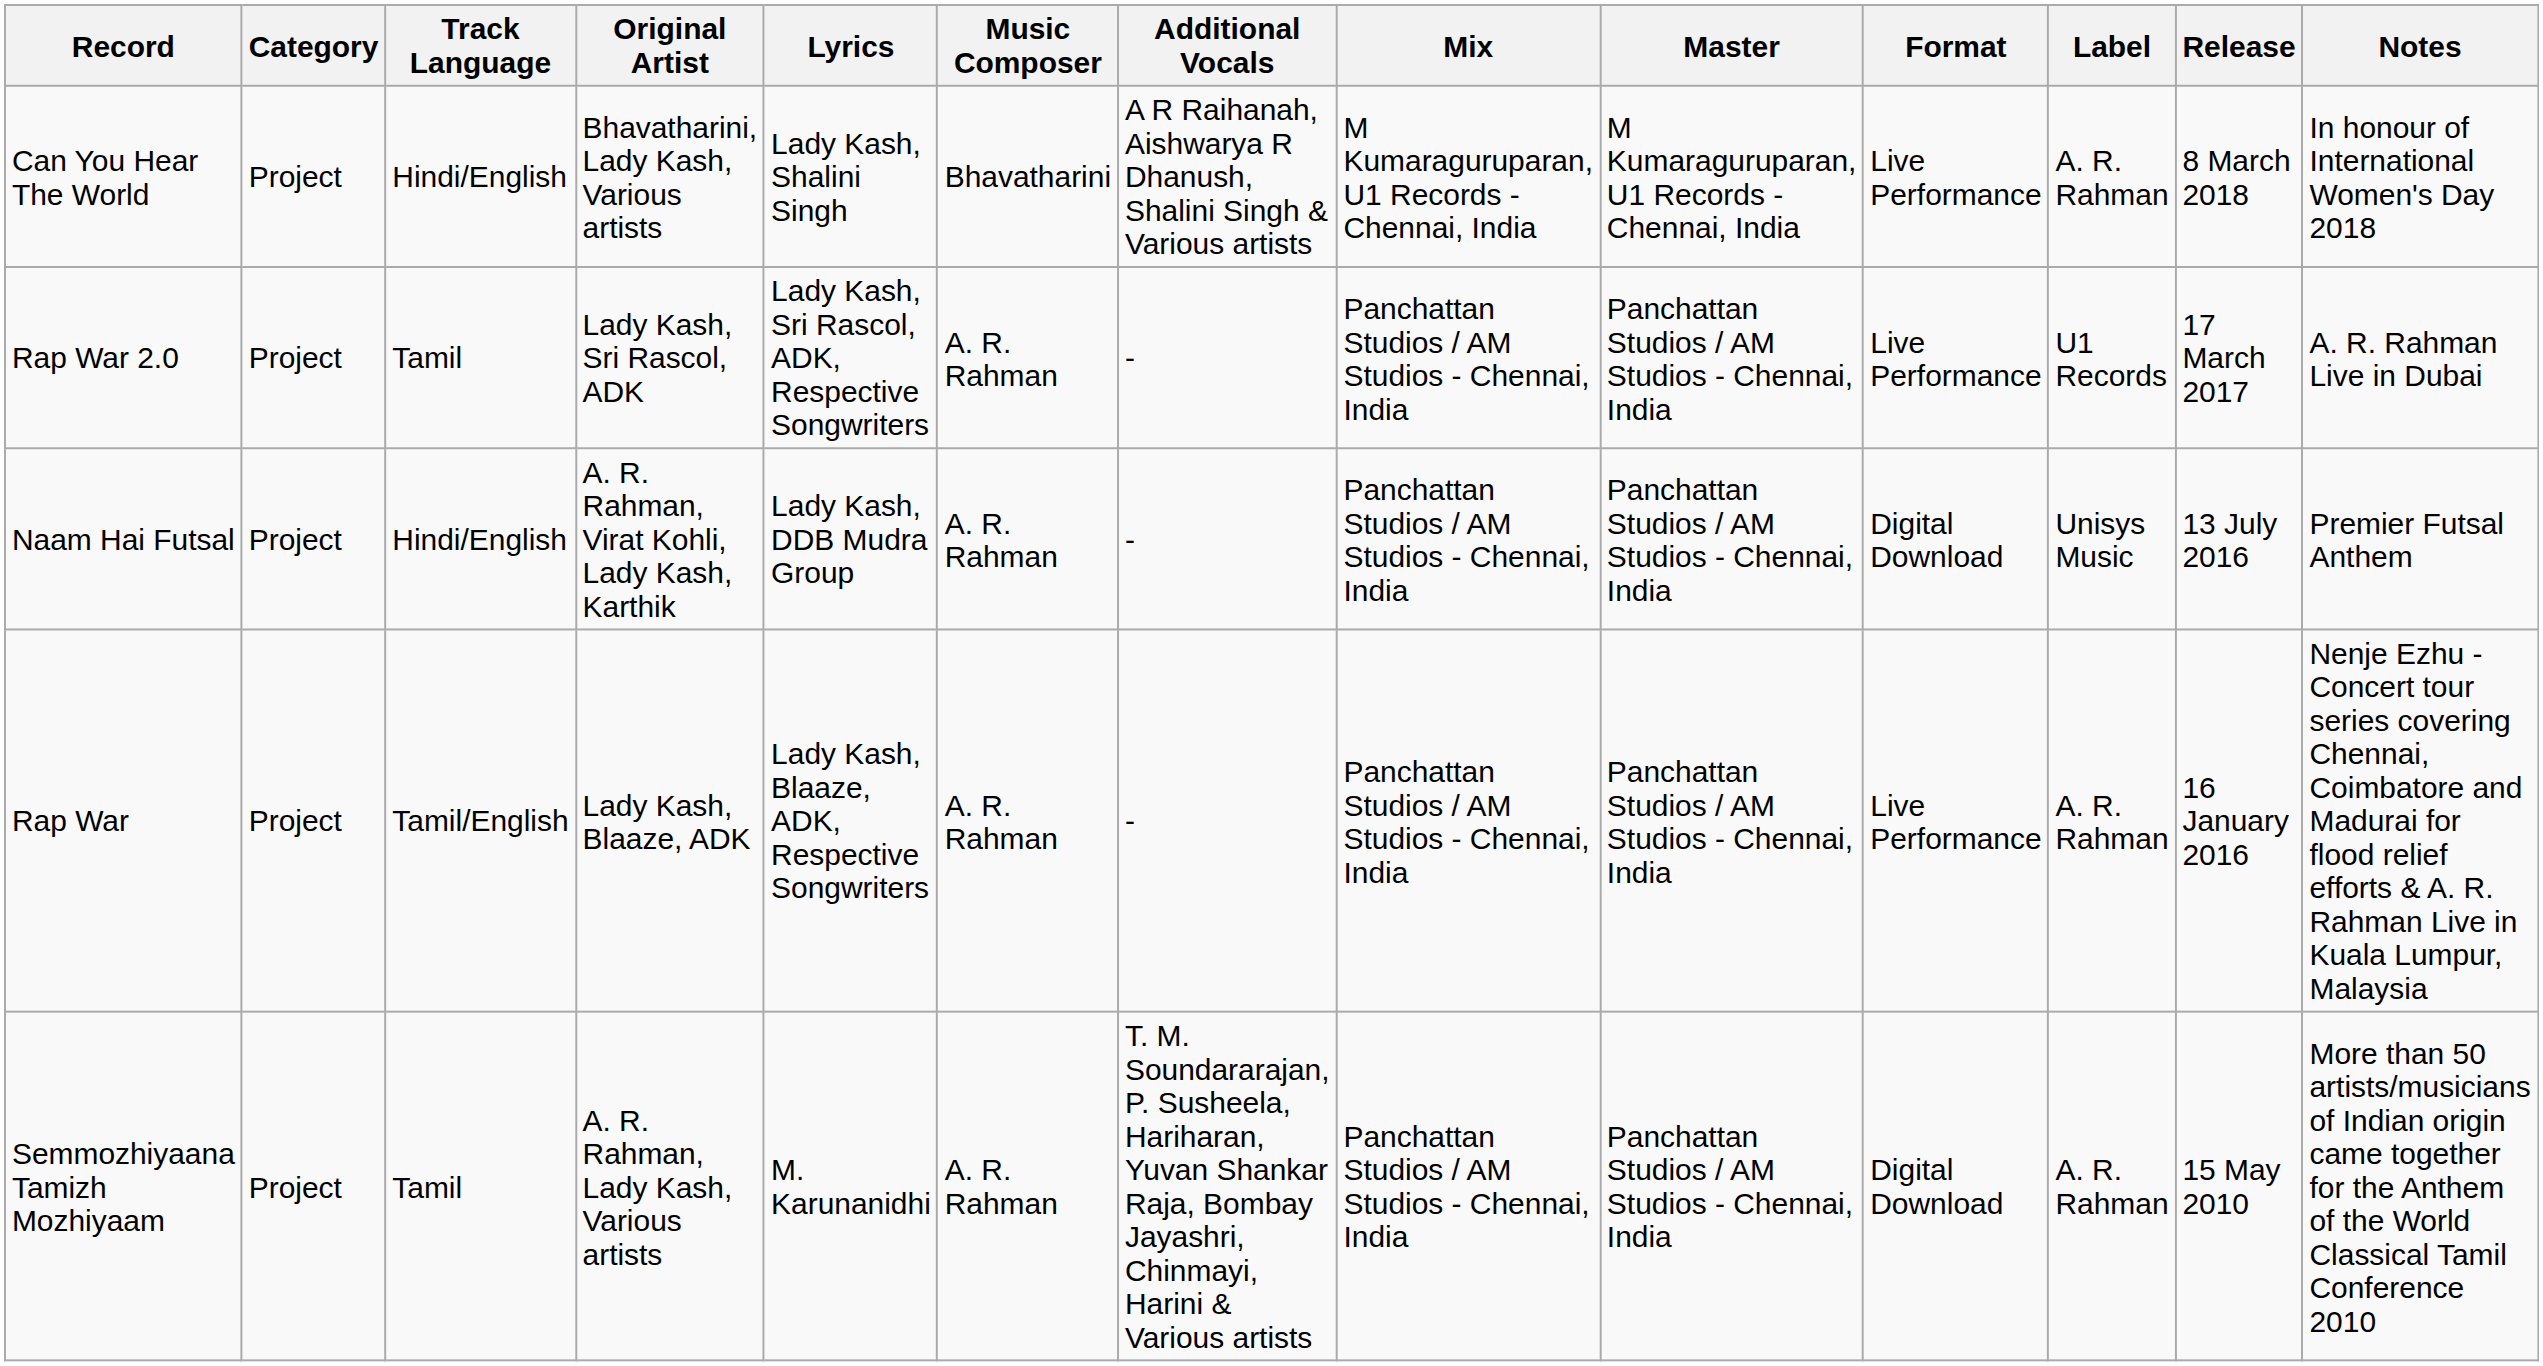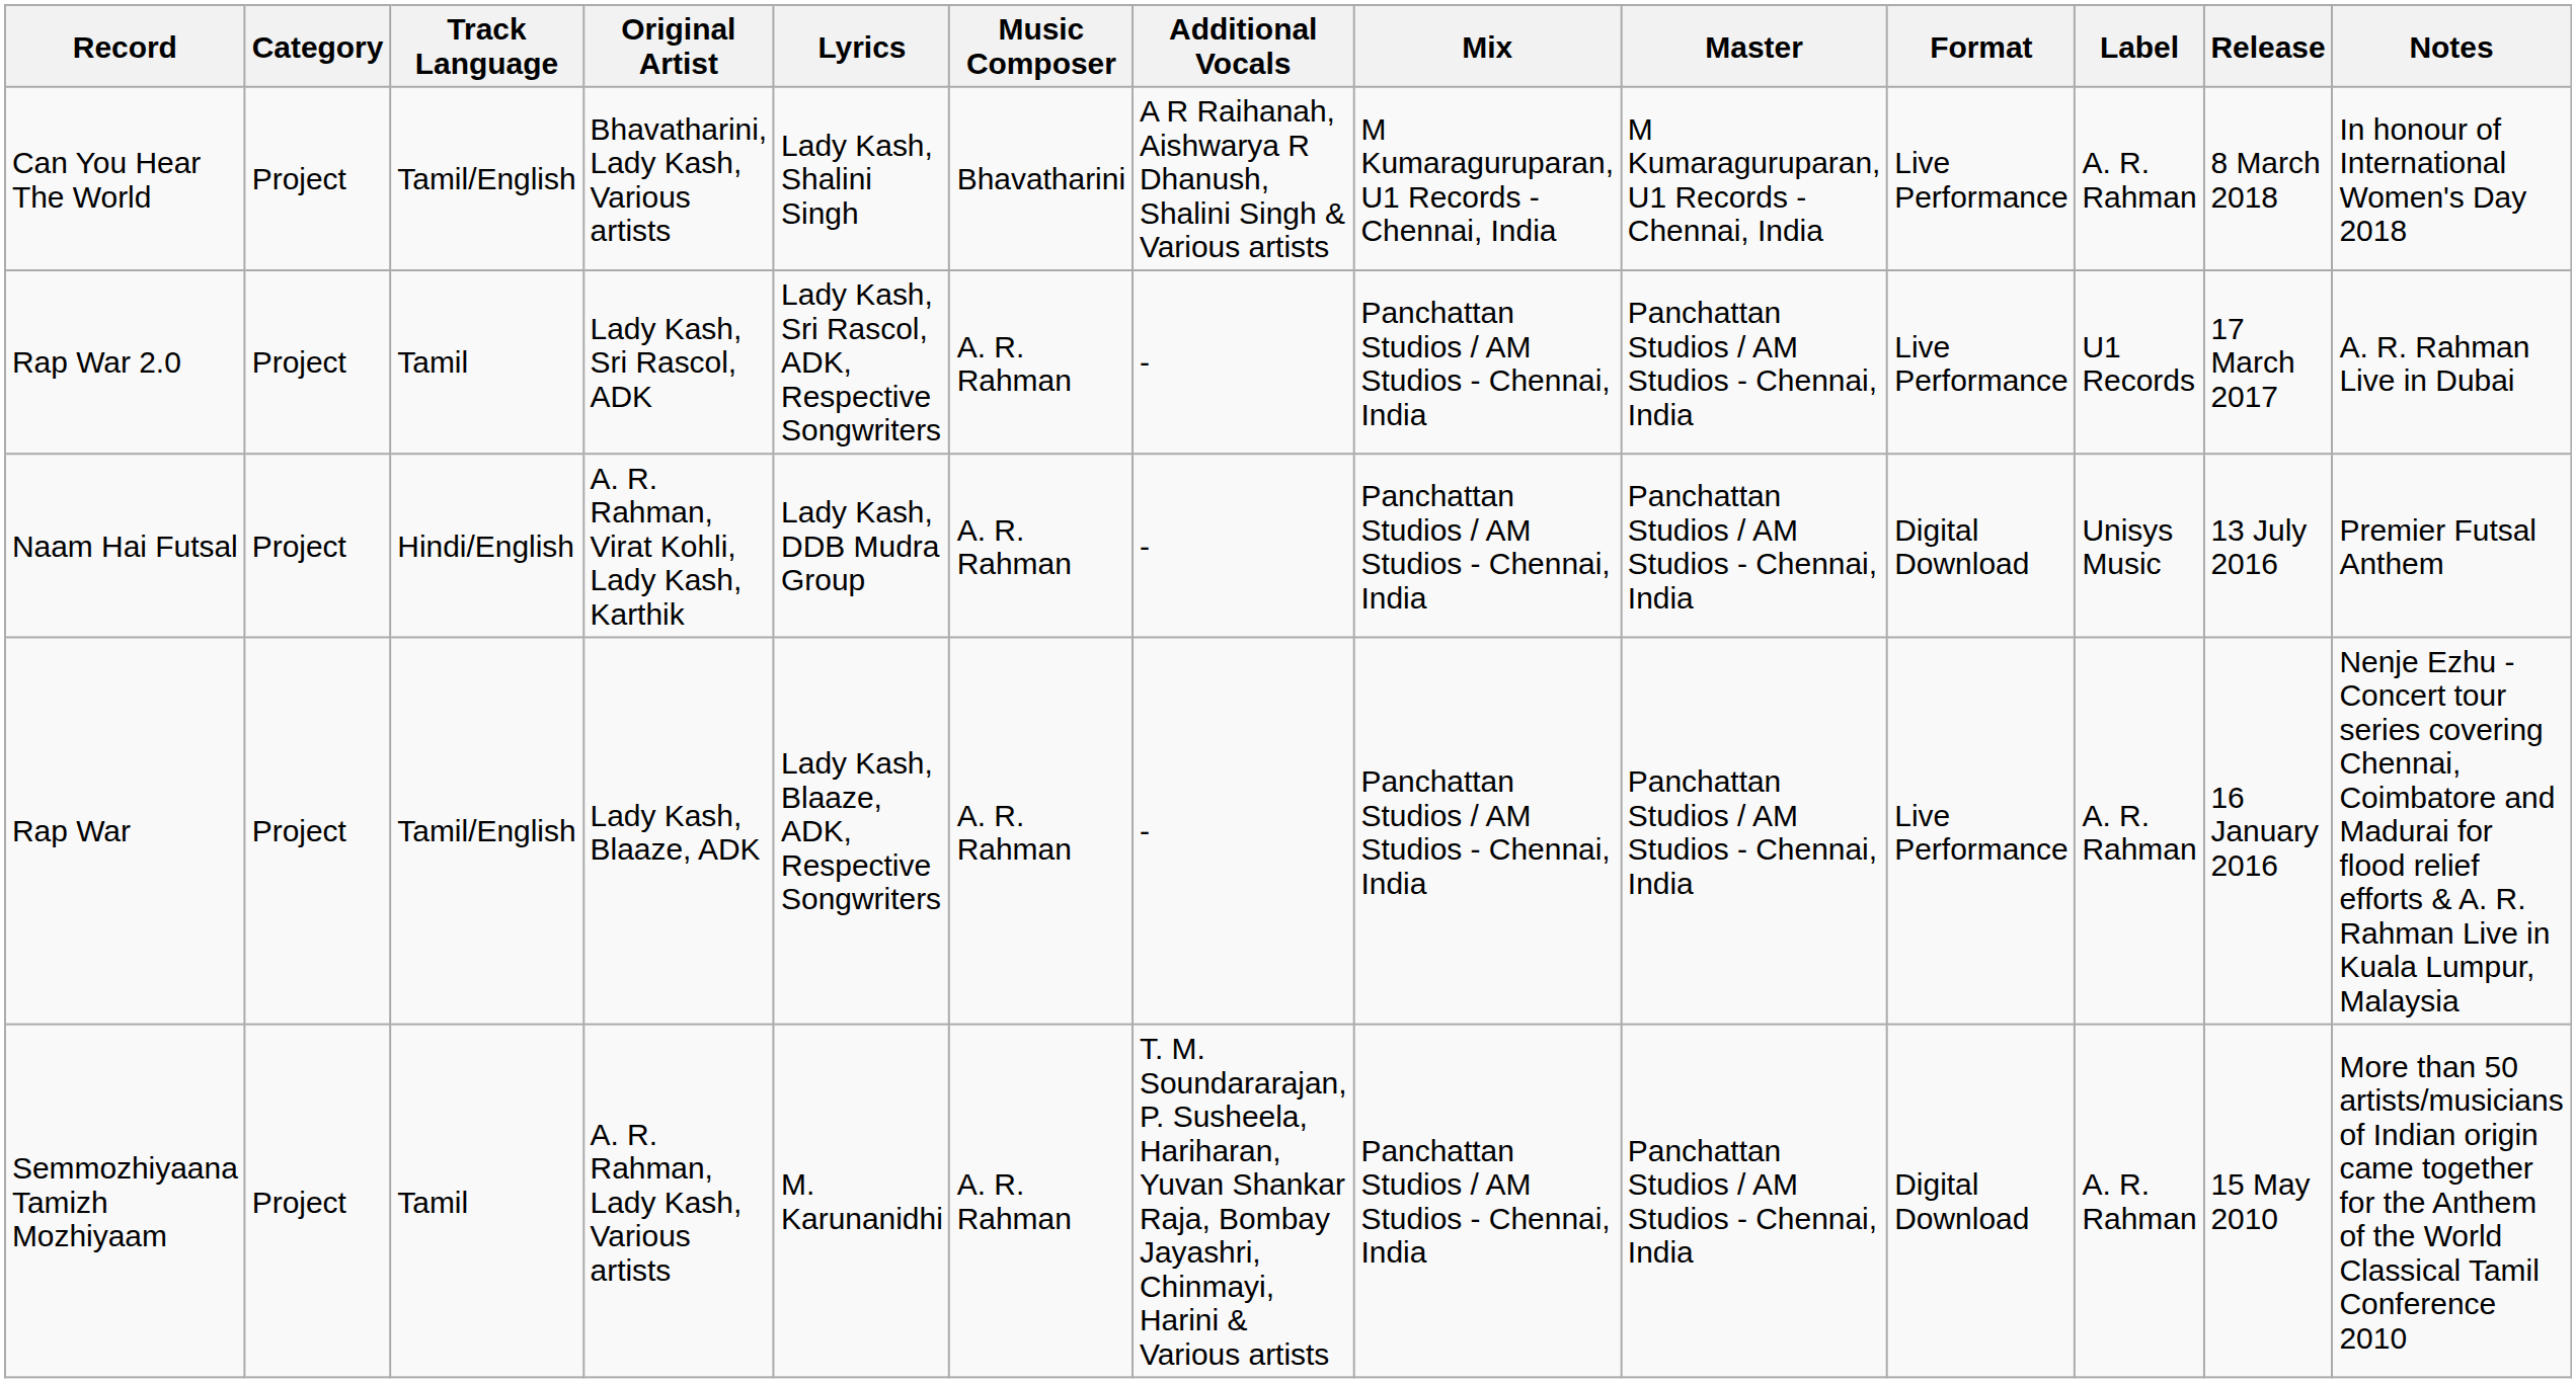Can You Hear The World | Track Language: Hindi/English -> Tamil/English
